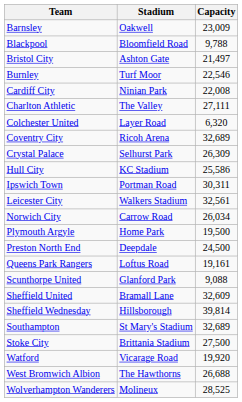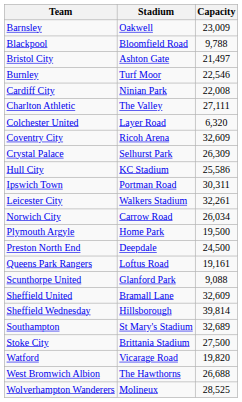Coventry City | Capacity: 32,689 -> 32,609
Leicester City | Capacity: 32,561 -> 32,261
Watford | Capacity: 19,920 -> 19,820
